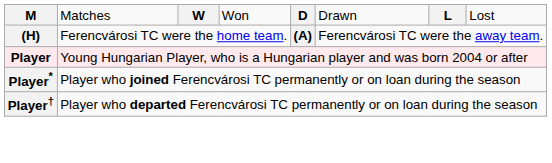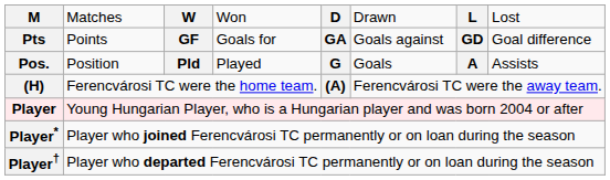+ row: Pts | Points | GF | Goals for | GA | Goals against | GD | Goal difference
+ row: Pos. | Position | Pld | Played | G | Goals | A | Assists
